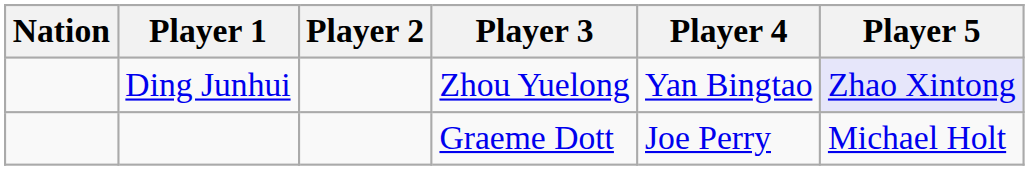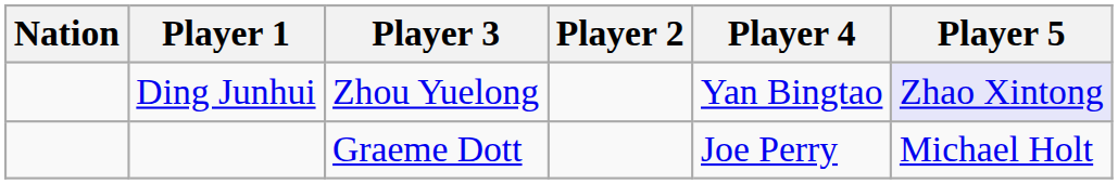columns swapped: Player 2 <-> Player 3
